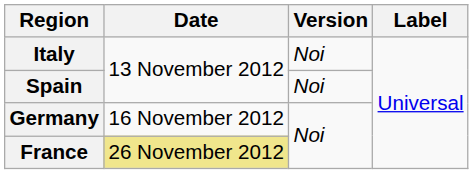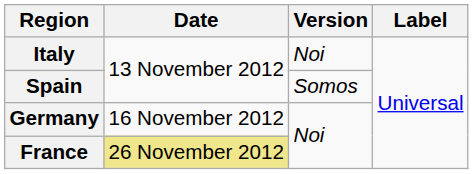Spain | Version: Noi -> Somos
